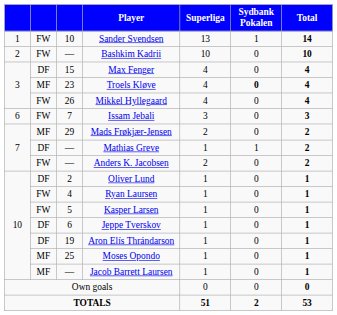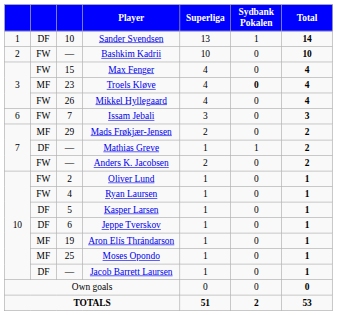Sander Svendsen | column 2: FW -> DF
Max Fenger | column 2: DF -> FW
Oliver Lund | column 2: DF -> FW
Kasper Larsen | column 2: FW -> DF
Aron Elís Thrándarson | column 2: DF -> MF
Jacob Barrett Laursen | column 2: MF -> DF
